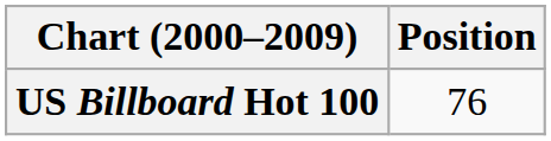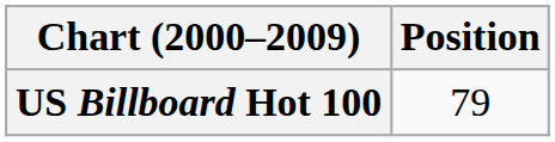US Billboard Hot 100 | Position: 76 -> 79
